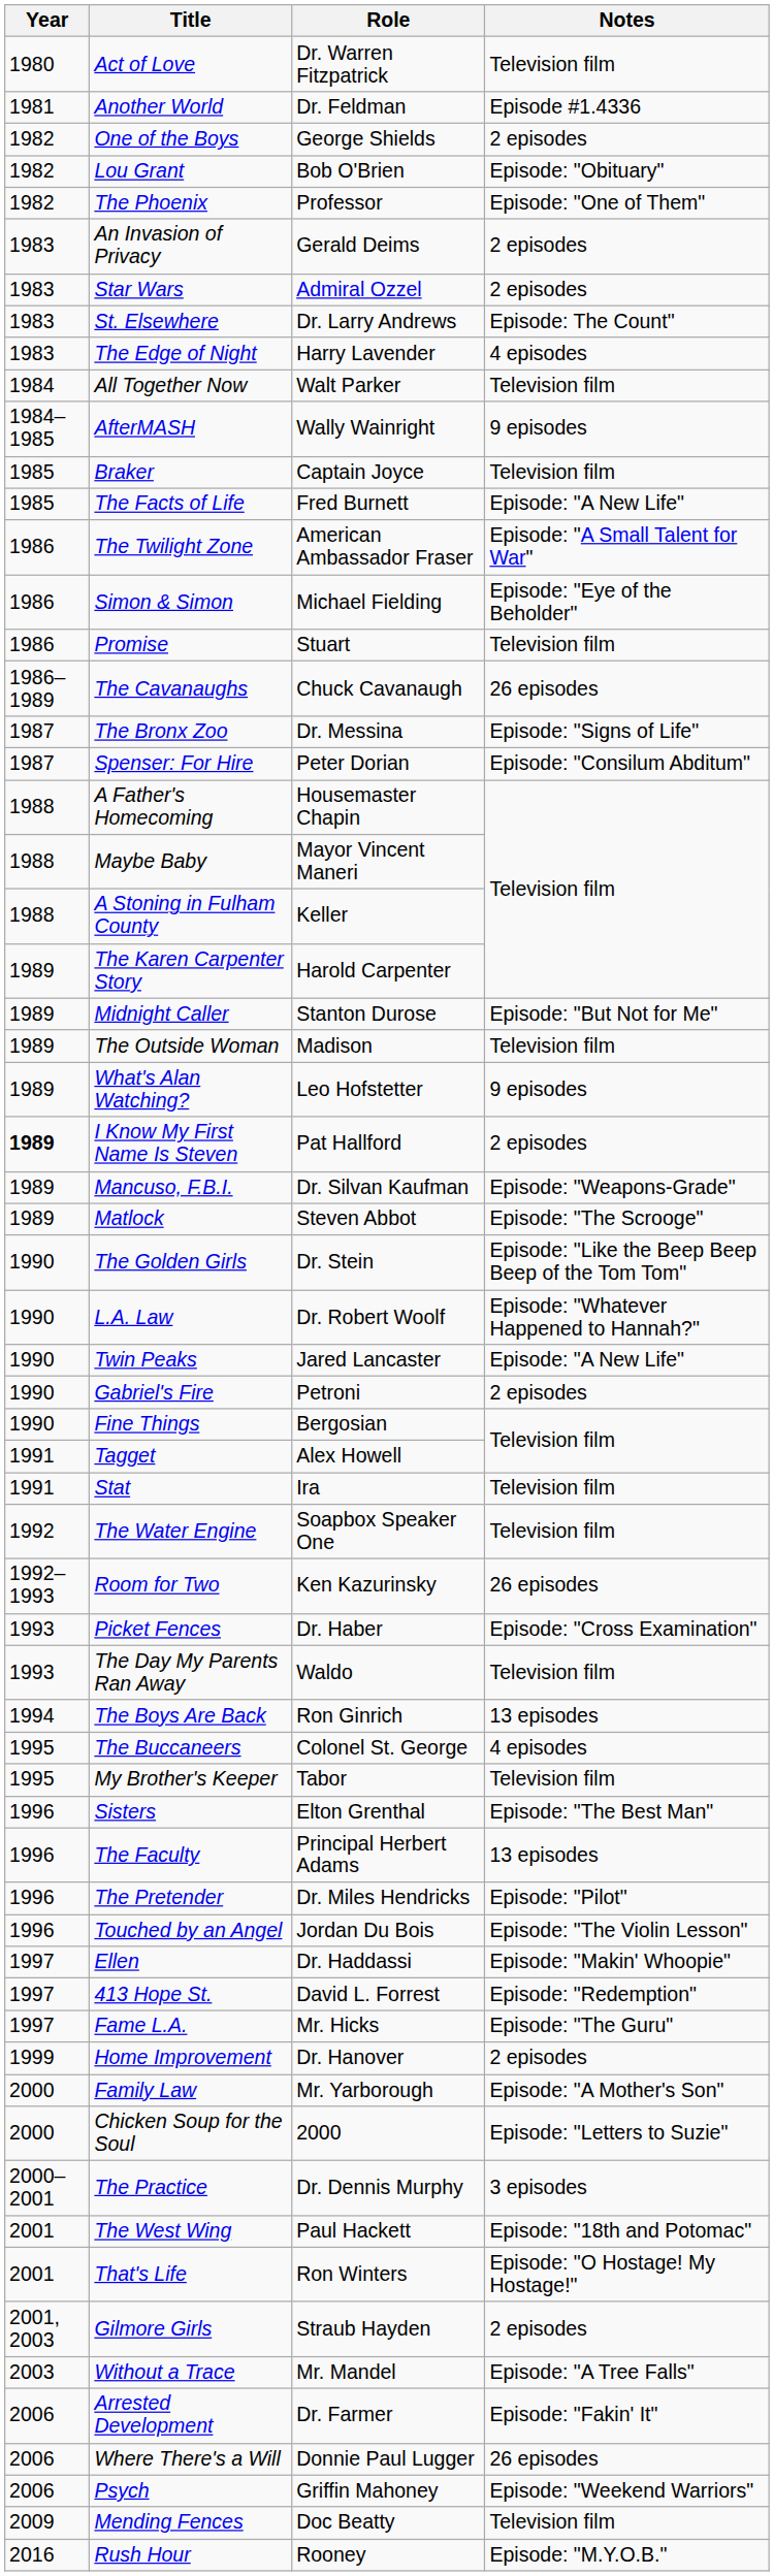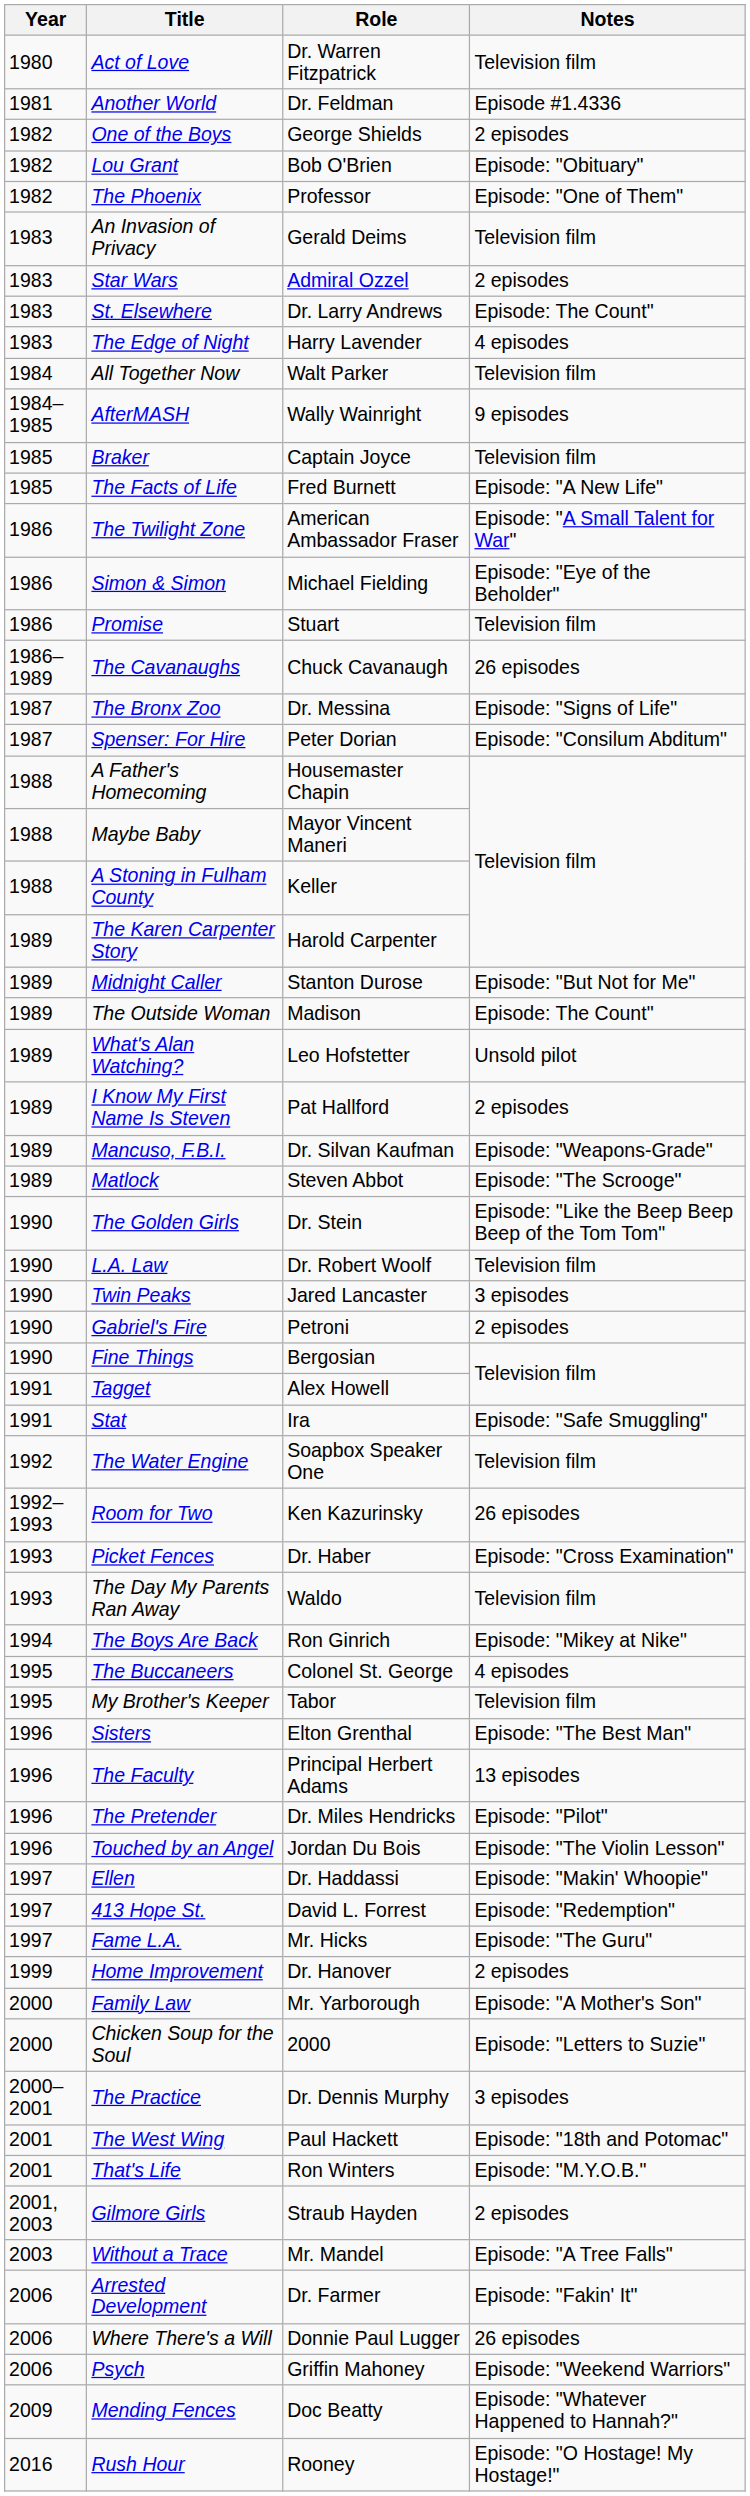An Invasion of Privacy | Notes: 2 episodes -> Television film
The Outside Woman | Notes: Television film -> Episode: The Count"
What's Alan Watching? | Notes: 9 episodes -> Unsold pilot
I Know My First Name Is Steven | Year: bold -> normal
L.A. Law | Notes: Episode: "Whatever Happened to Hannah?" -> Television film
Twin Peaks | Notes: Episode: "A New Life" -> 3 episodes
Stat | Notes: Television film -> Episode: "Safe Smuggling"
The Boys Are Back | Notes: 13 episodes -> Episode: "Mikey at Nike"
That's Life | Notes: Episode: "O Hostage! My Hostage!" -> Episode: "M.Y.O.B."
Mending Fences | Notes: Television film -> Episode: "Whatever Happened to Hannah?"
Rush Hour | Notes: Episode: "M.Y.O.B." -> Episode: "O Hostage! My Hostage!"
